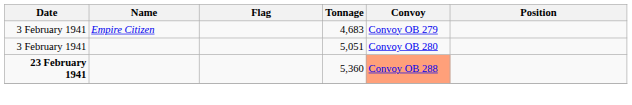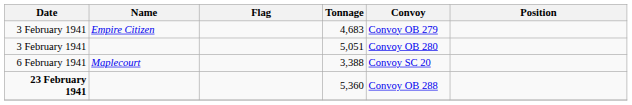+ row: 6 February 1941 | Maplecourt | 3,388 | Convoy SC 20
5,360 | Convoy: lightsalmon background -> no background
